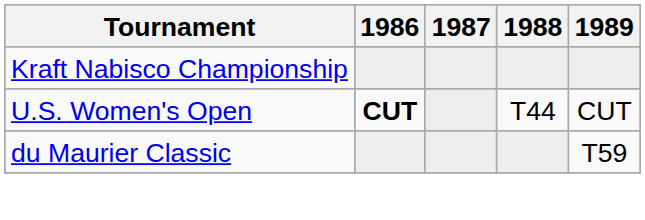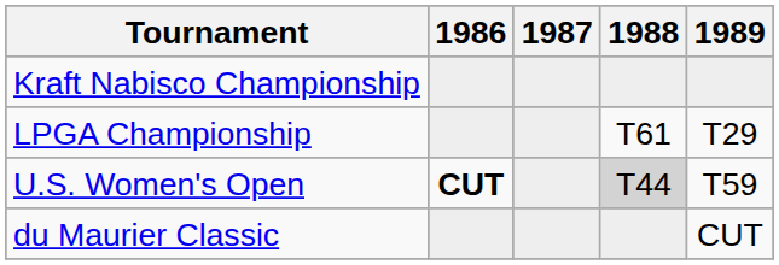+ row: LPGA Championship | T61 | T29
U.S. Women's Open | 1988: no background -> lightgrey background
U.S. Women's Open | 1989: CUT -> T59
du Maurier Classic | 1989: T59 -> CUT
